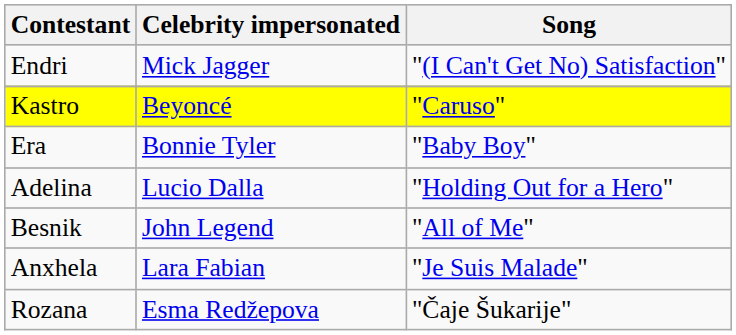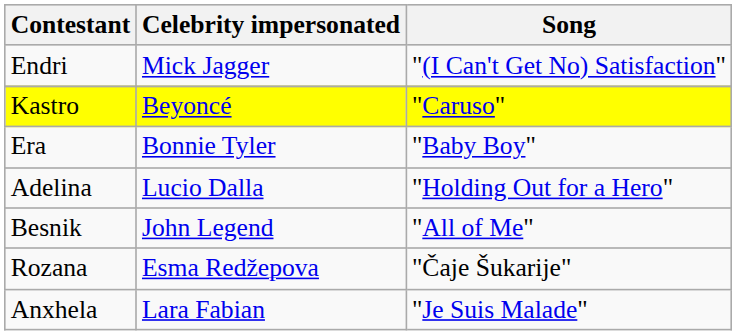rows swapped: Anxhela <-> Rozana
